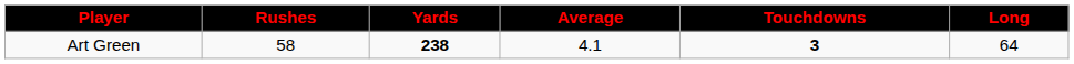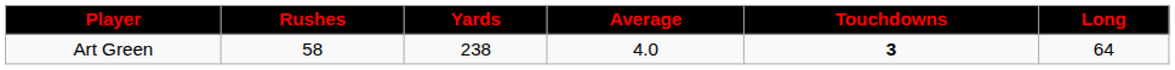Art Green | Yards: bold -> normal
Art Green | Average: 4.1 -> 4.0
